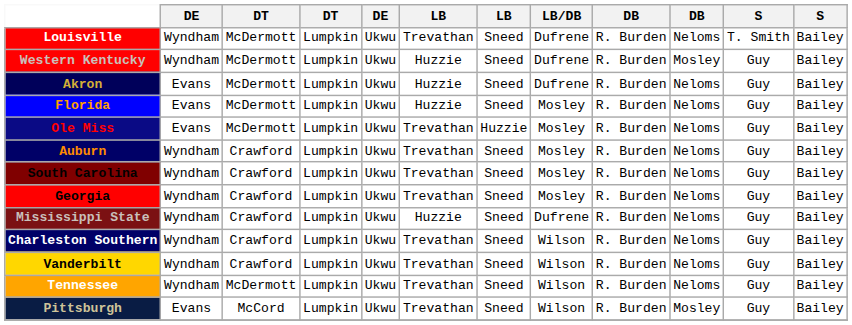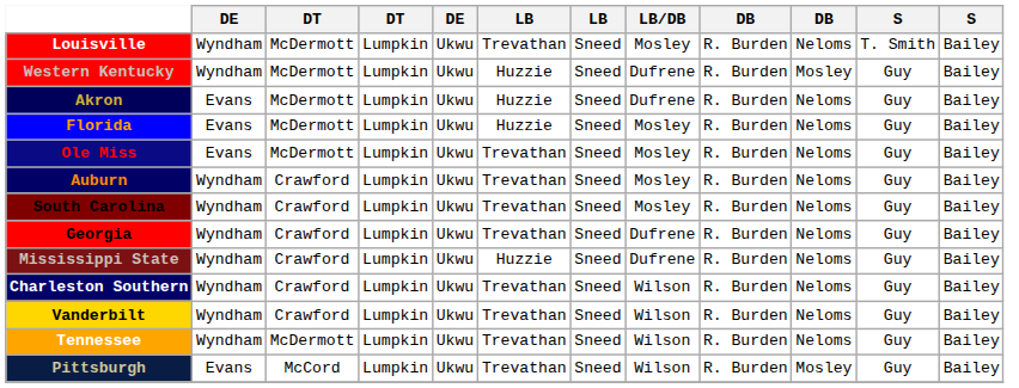Louisville | LB/DB: Dufrene -> Mosley
Ole Miss | column 7: Huzzie -> Sneed
Georgia | LB/DB: Mosley -> Dufrene
